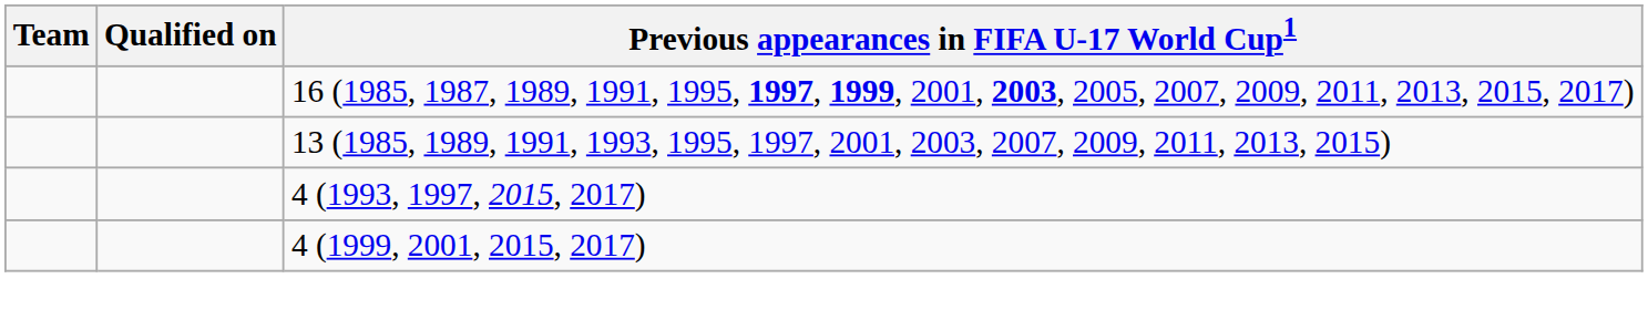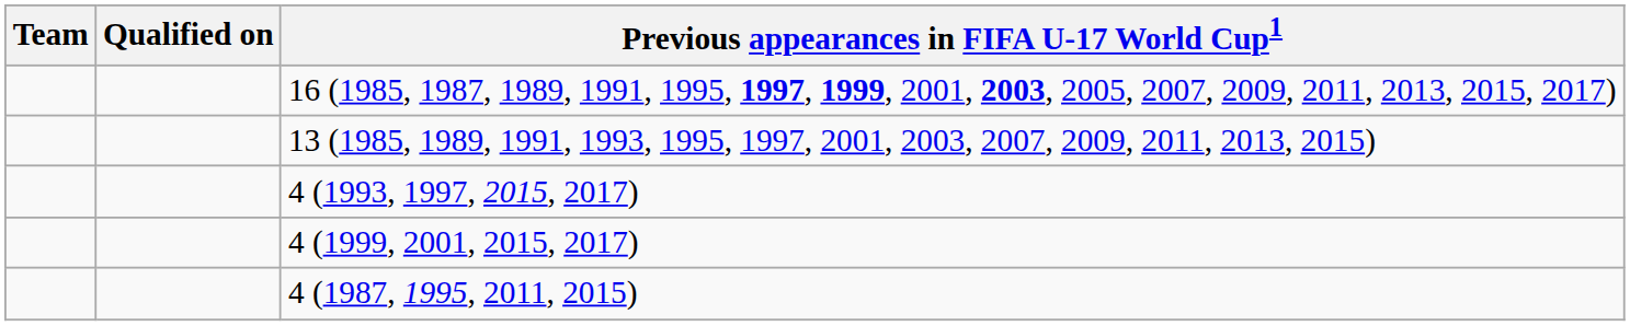+ row: 4 (1987, 1995, 2011, 2015)
